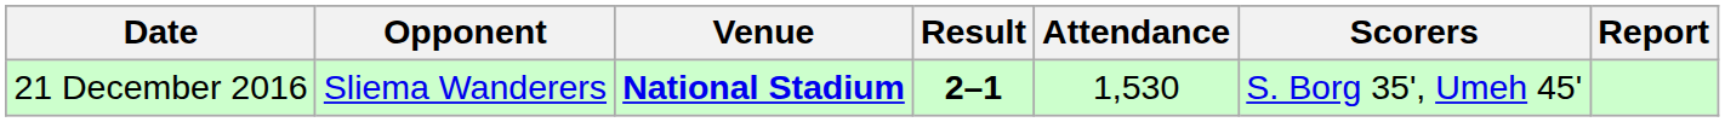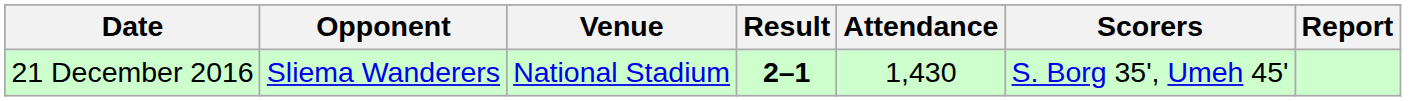21 December 2016 | Venue: bold -> normal
21 December 2016 | Attendance: 1,530 -> 1,430
